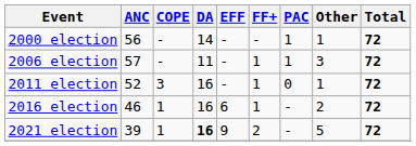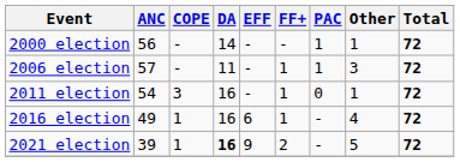2011 election | ANC: 52 -> 54
2016 election | ANC: 46 -> 49
2016 election | Other: 2 -> 4
